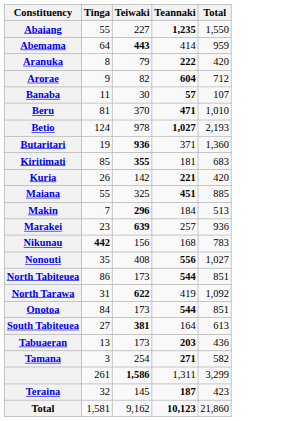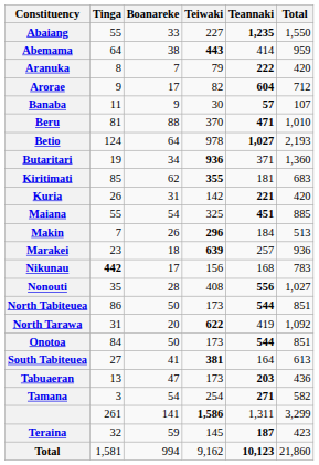+ column: Boanareke | 33 | 38 | 7 | 17 | 9 | 88 | 64 | 34 | 62 | 31 | 54 | 26 | 18 | 17 | 28 | 50 | 20 | 50 | 41 | 47 | 54 | 141 | 59 | 994
